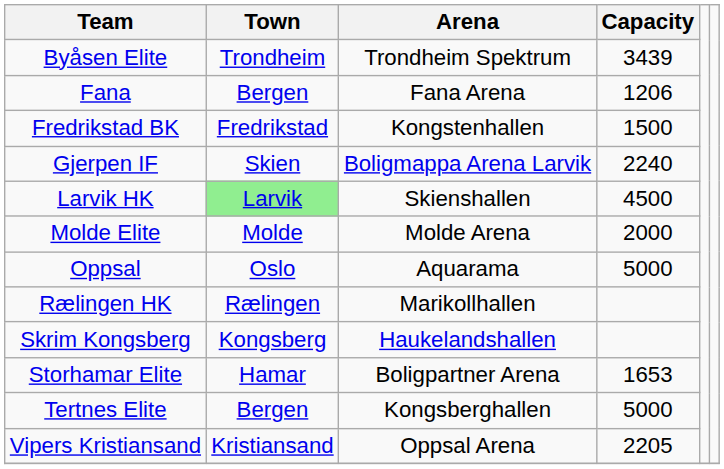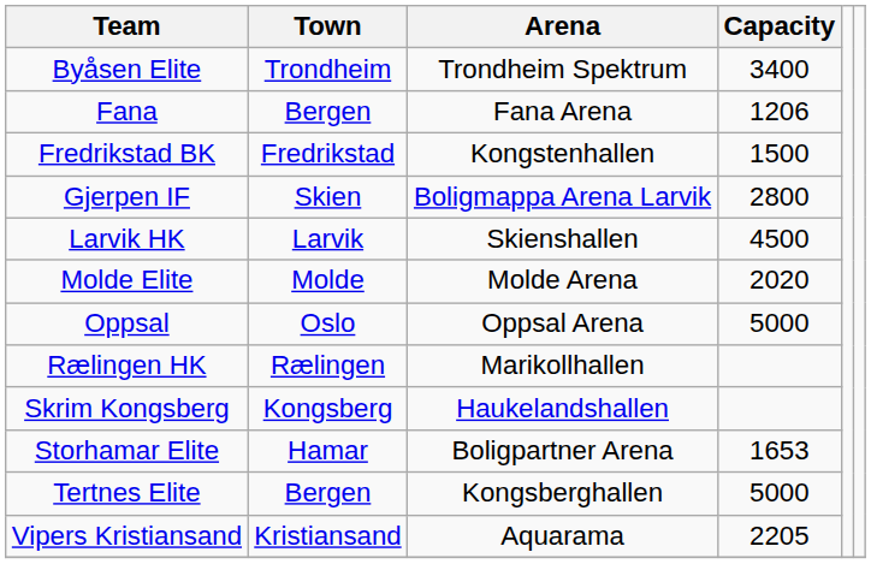Byåsen Elite | Capacity: 3439 -> 3400
Gjerpen IF | Capacity: 2240 -> 2800
Larvik HK | Town: lightgreen background -> no background
Molde Elite | Capacity: 2000 -> 2020
Oppsal | Arena: Aquarama -> Oppsal Arena
Vipers Kristiansand | Arena: Oppsal Arena -> Aquarama
